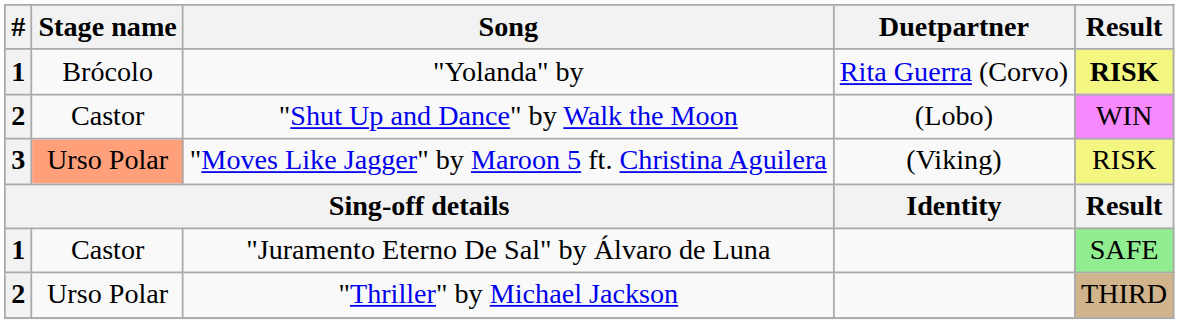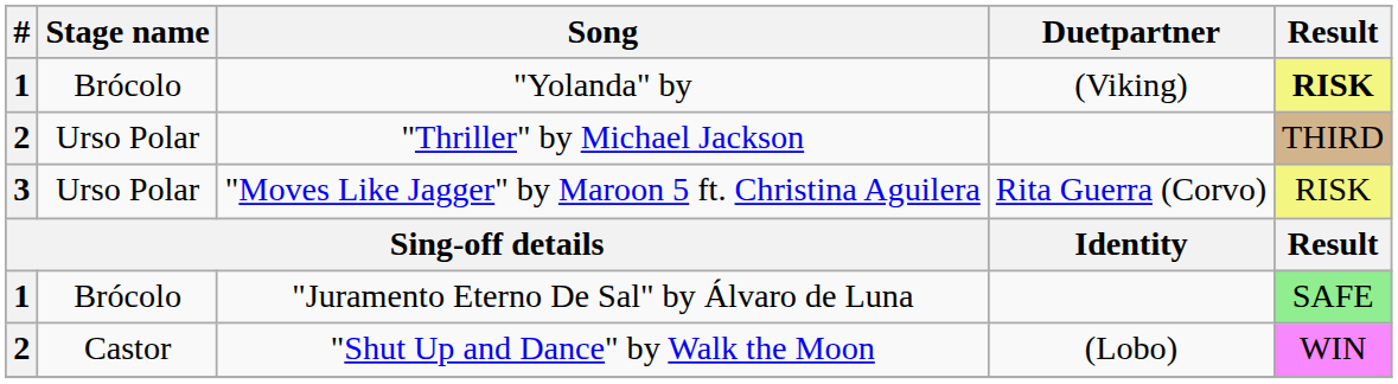"Yolanda" by | Duetpartner: Rita Guerra (Corvo) -> (Viking)
rows swapped: "Shut Up and Dance" by Walk the Moon <-> "Thriller" by Michael Jackson
"Moves Like Jagger" by Maroon 5 ft. Christina Aguilera | Stage name: lightsalmon background -> no background
"Moves Like Jagger" by Maroon 5 ft. Christina Aguilera | Duetpartner: (Viking) -> Rita Guerra (Corvo)
"Juramento Eterno De Sal" by Álvaro de Luna | Stage name: Castor -> Brócolo
